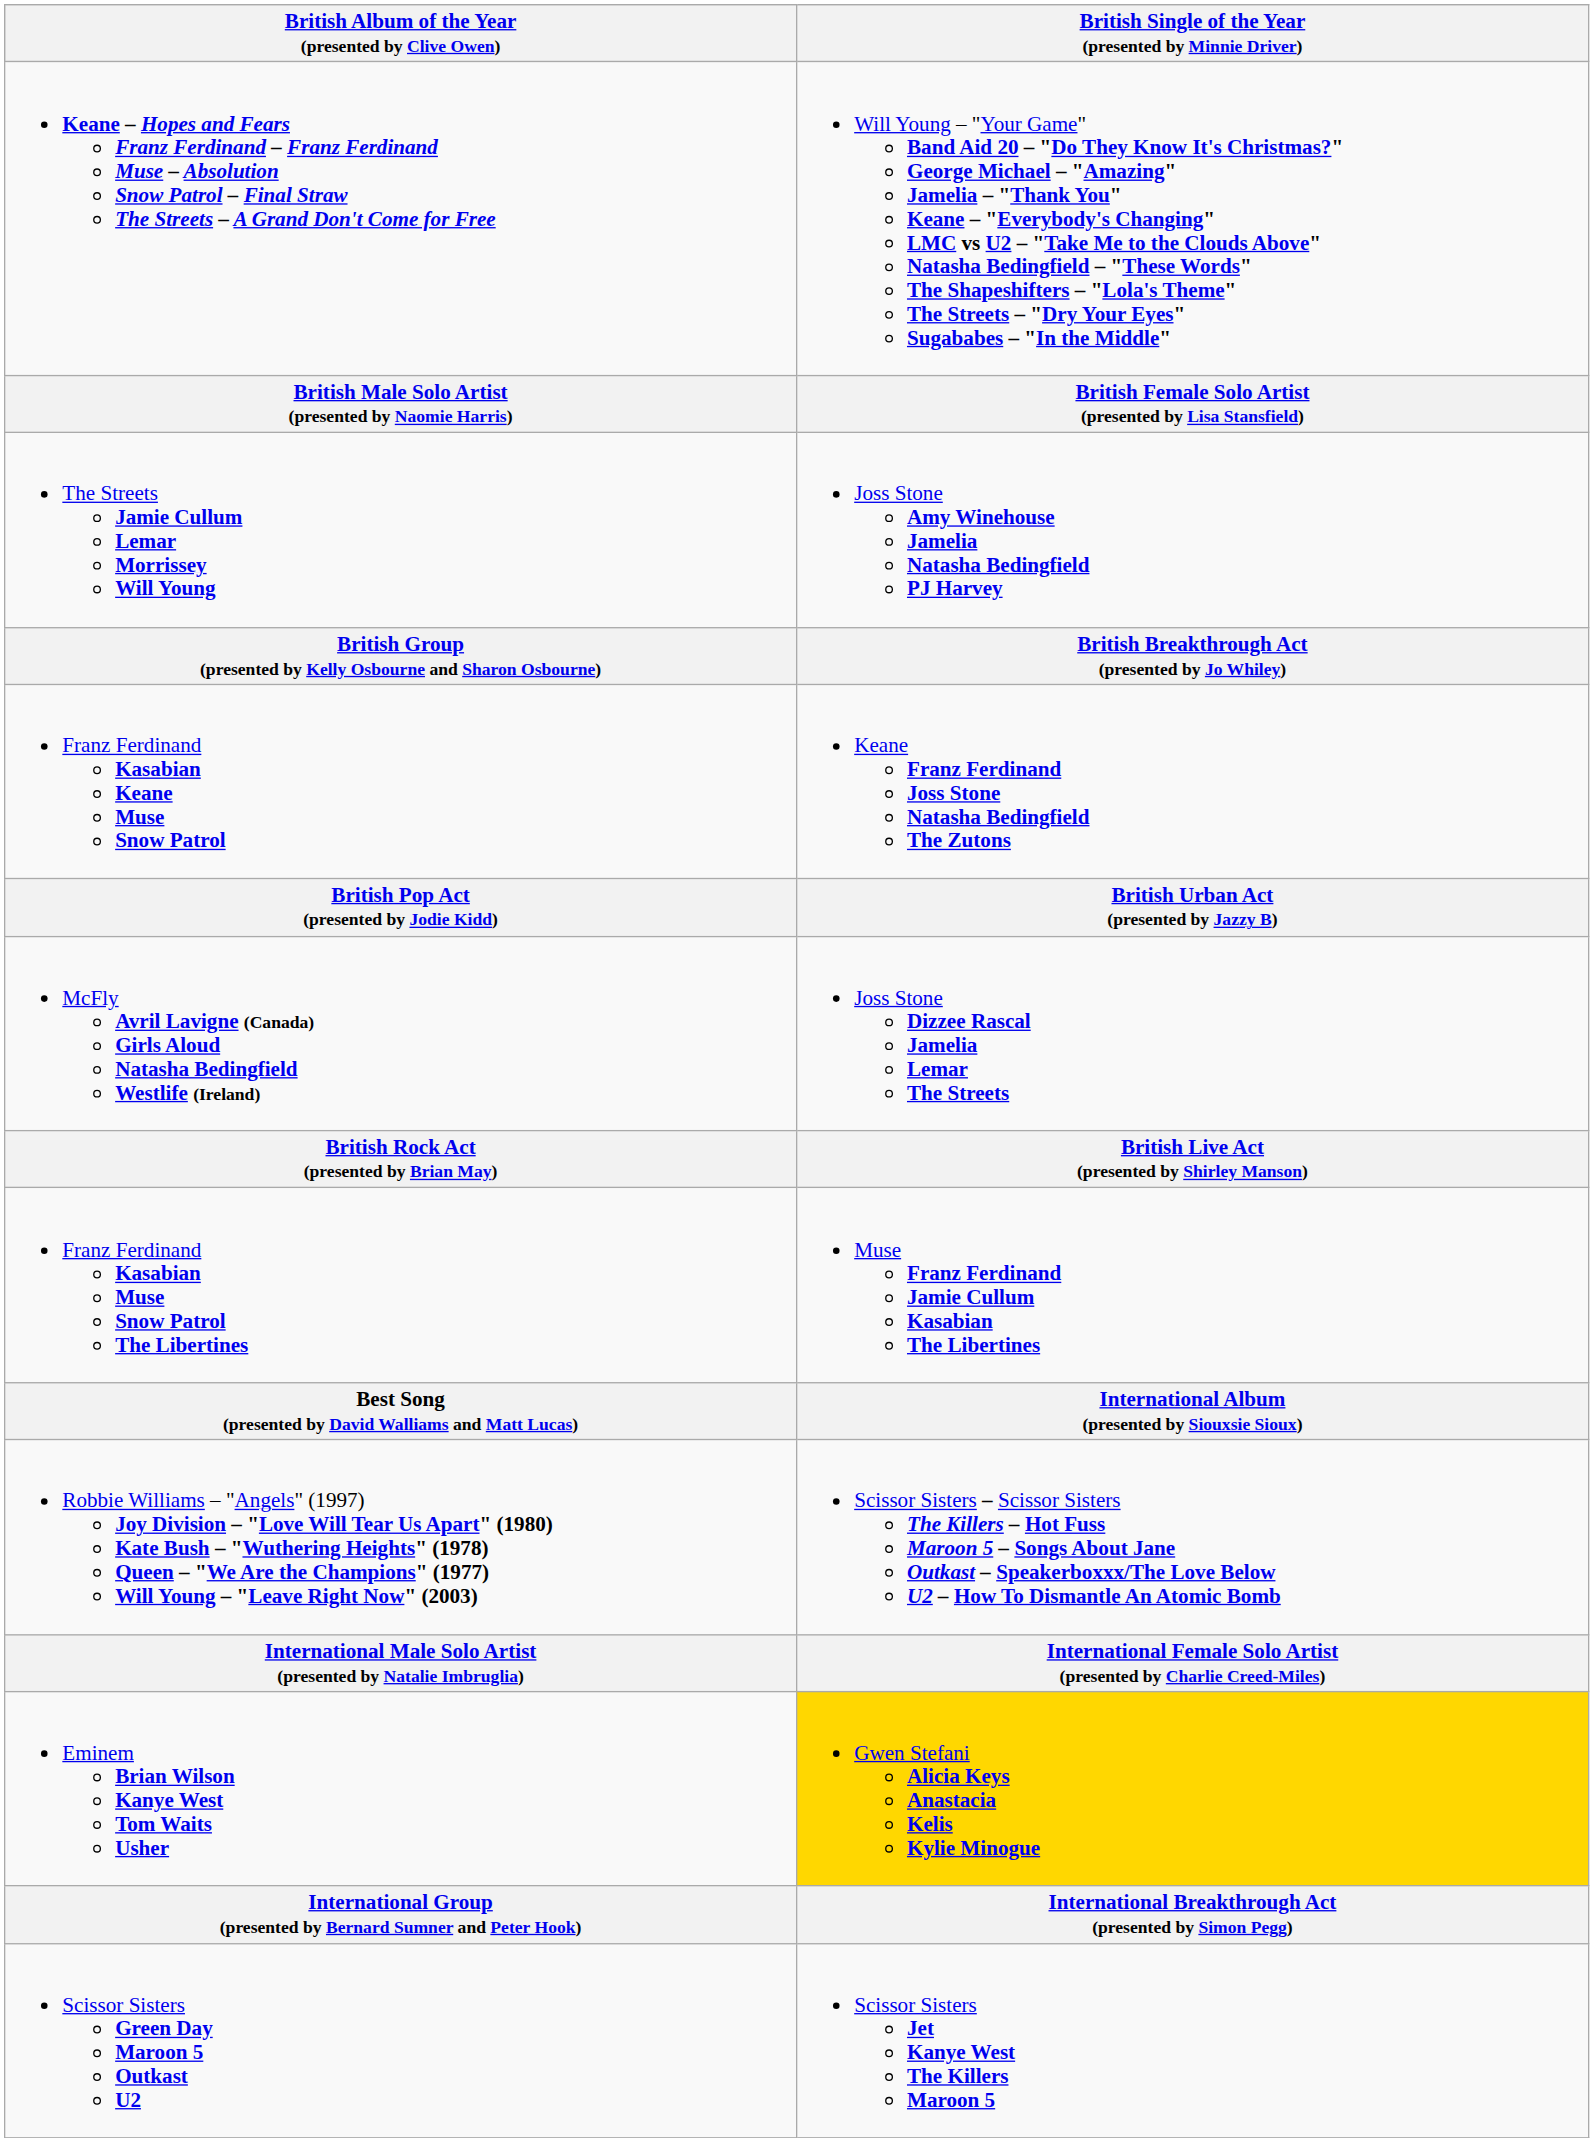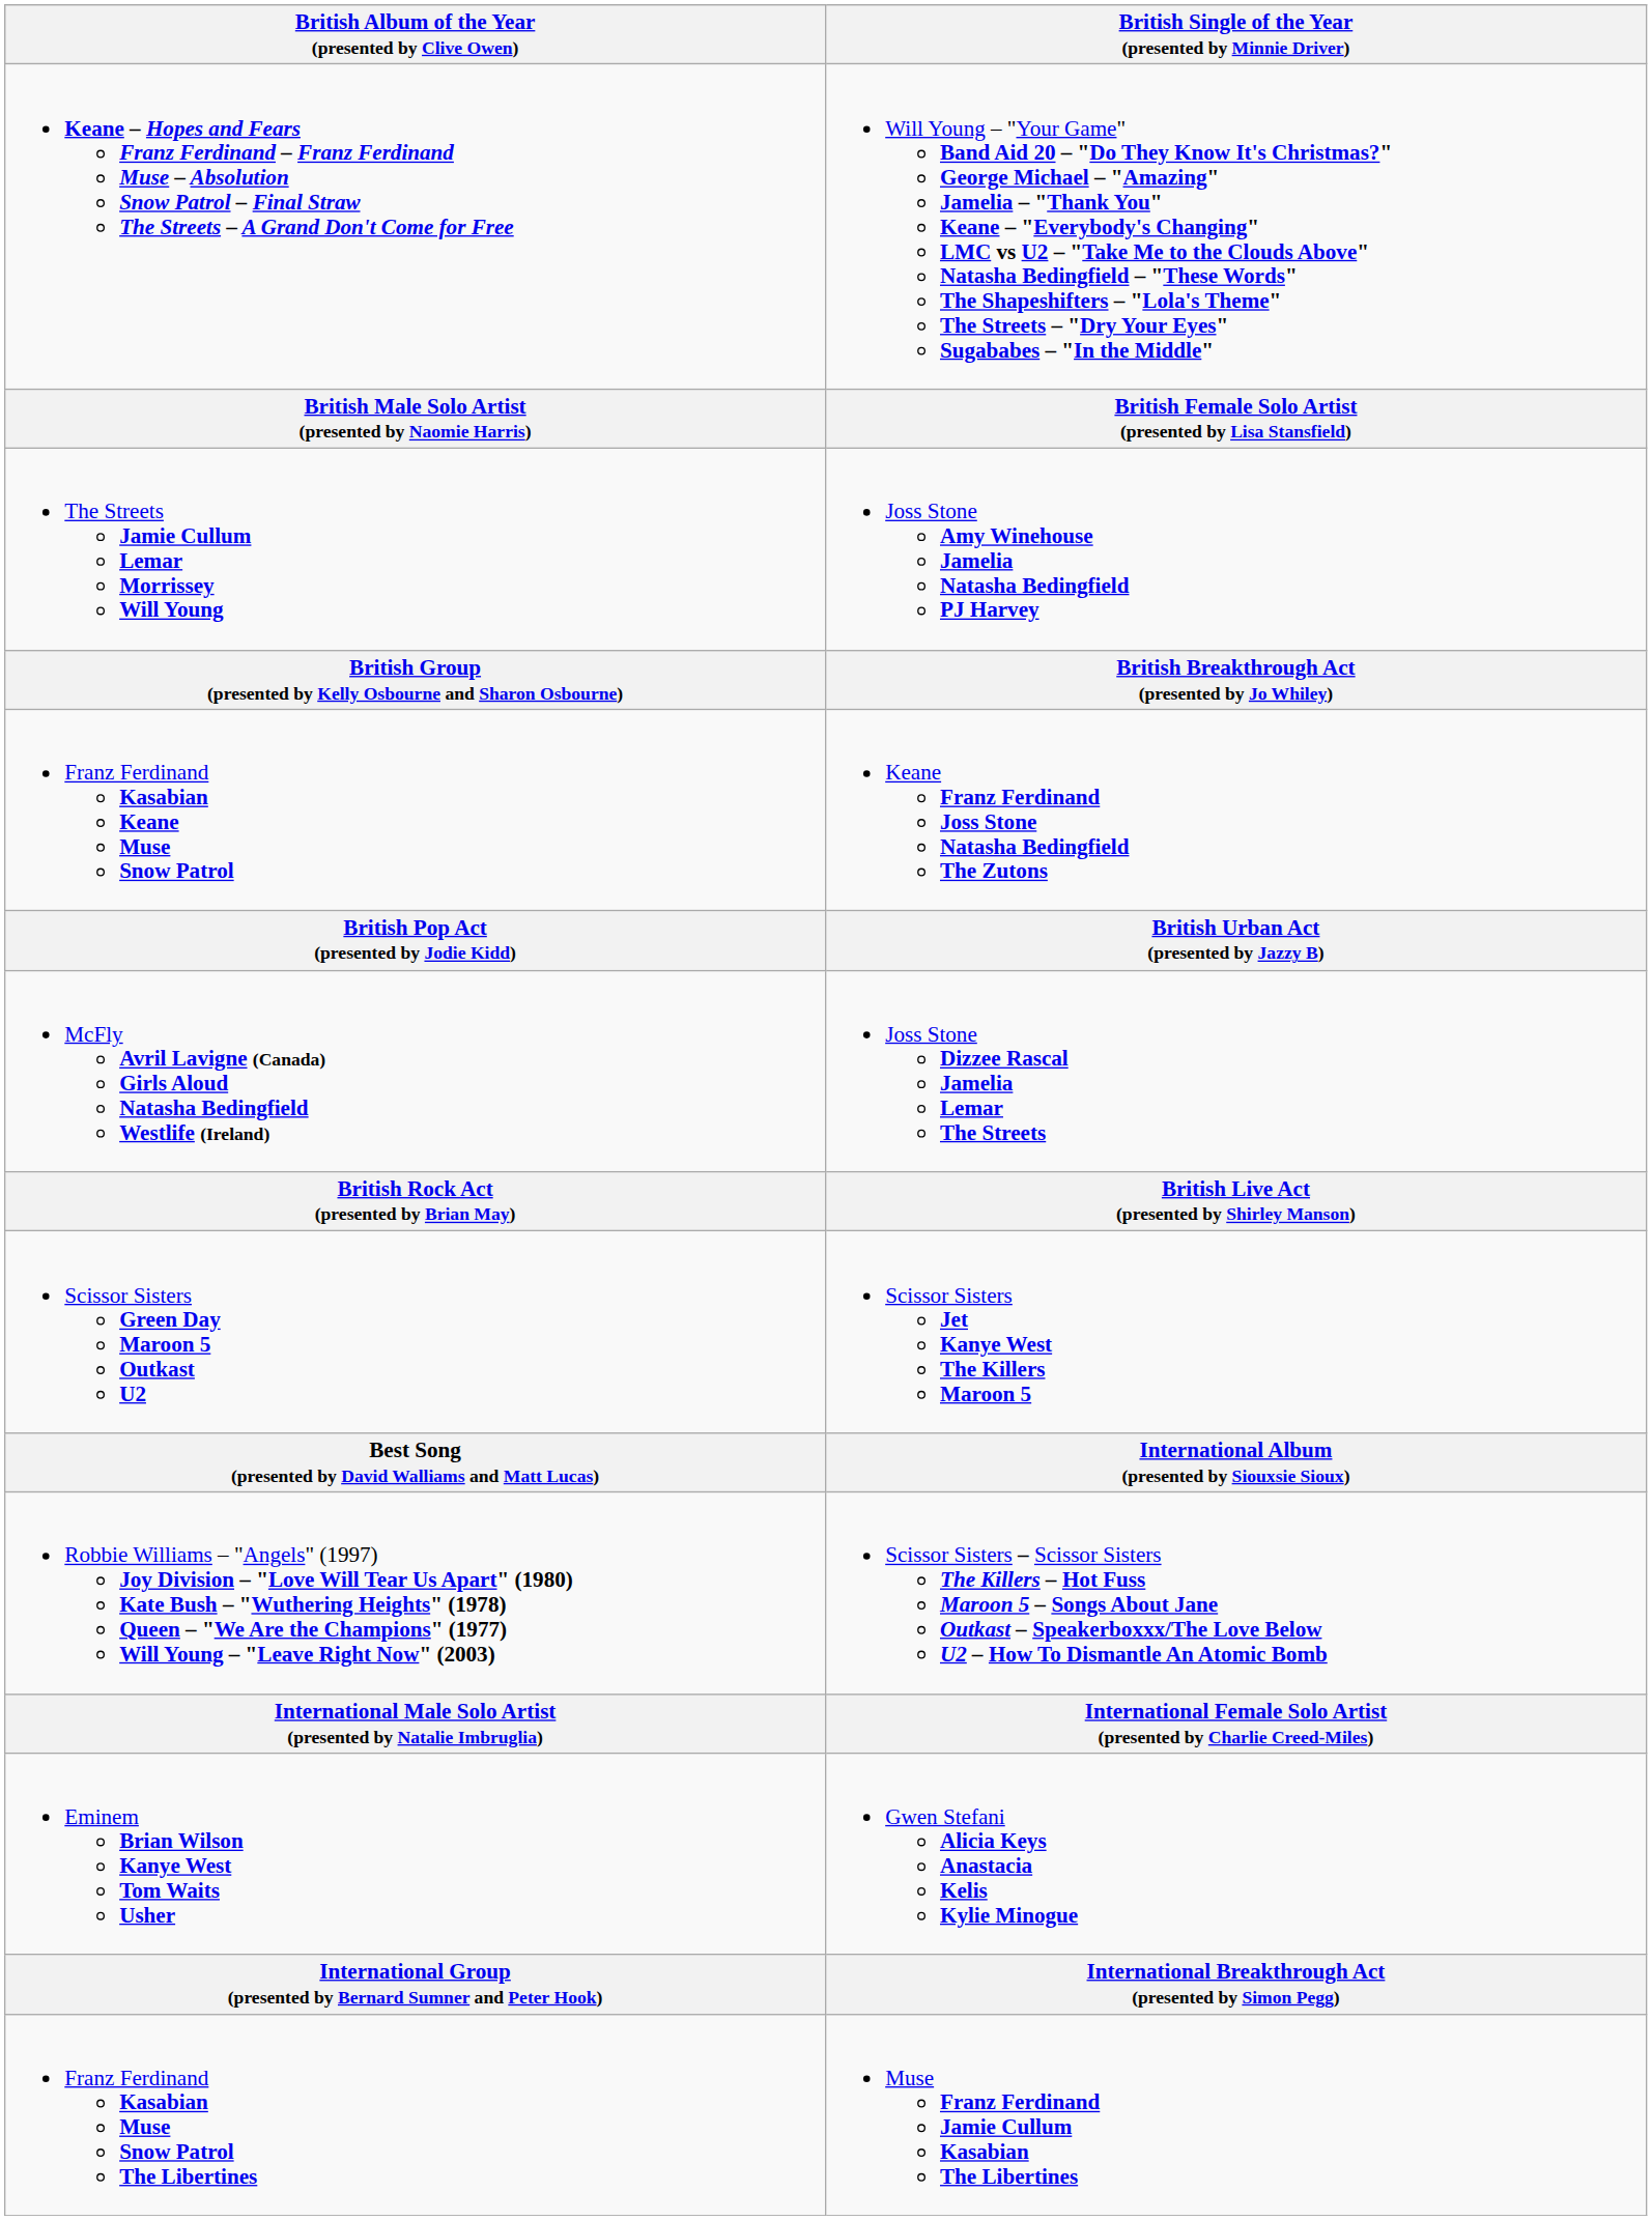rows swapped: Franz Ferdinand Kasabian Muse Snow Patrol The Libertines <-> Scissor Sisters Green Day Maroon 5 Outkast U2
Eminem Brian Wilson Kanye West Tom Waits Usher | British Single of the Year (presented by Minnie Driver): gold background -> no background
